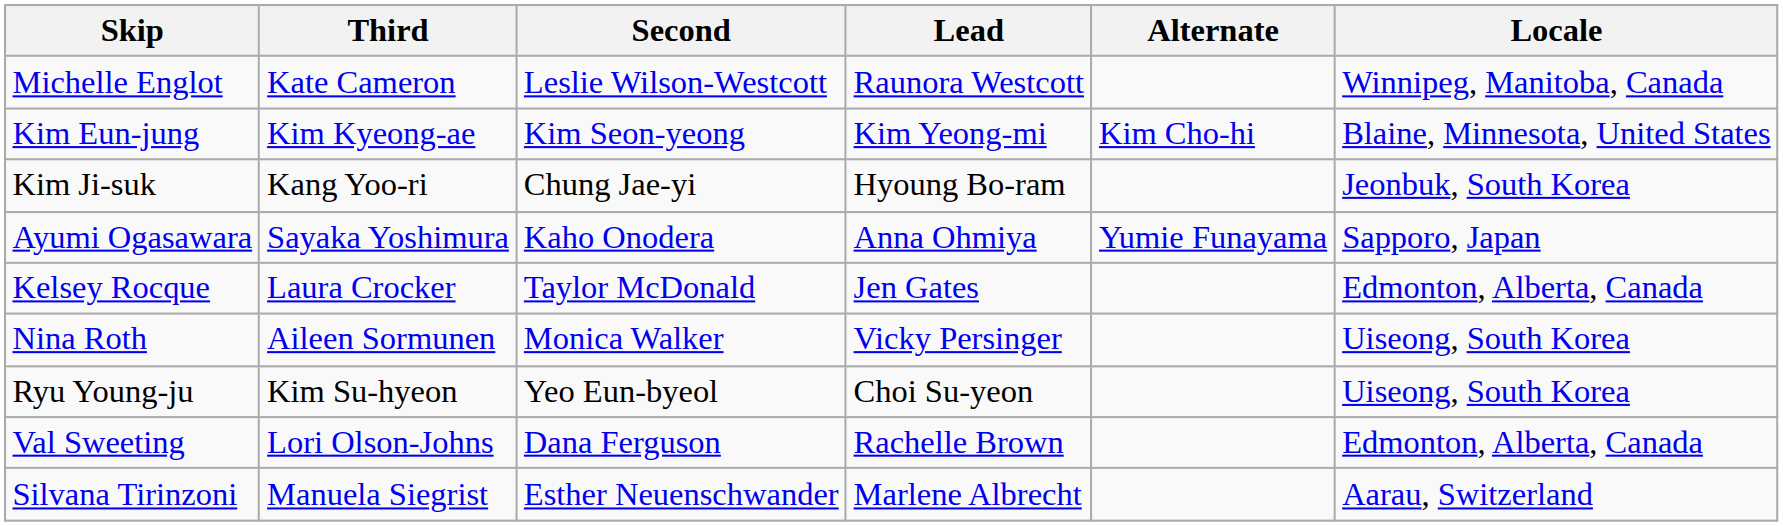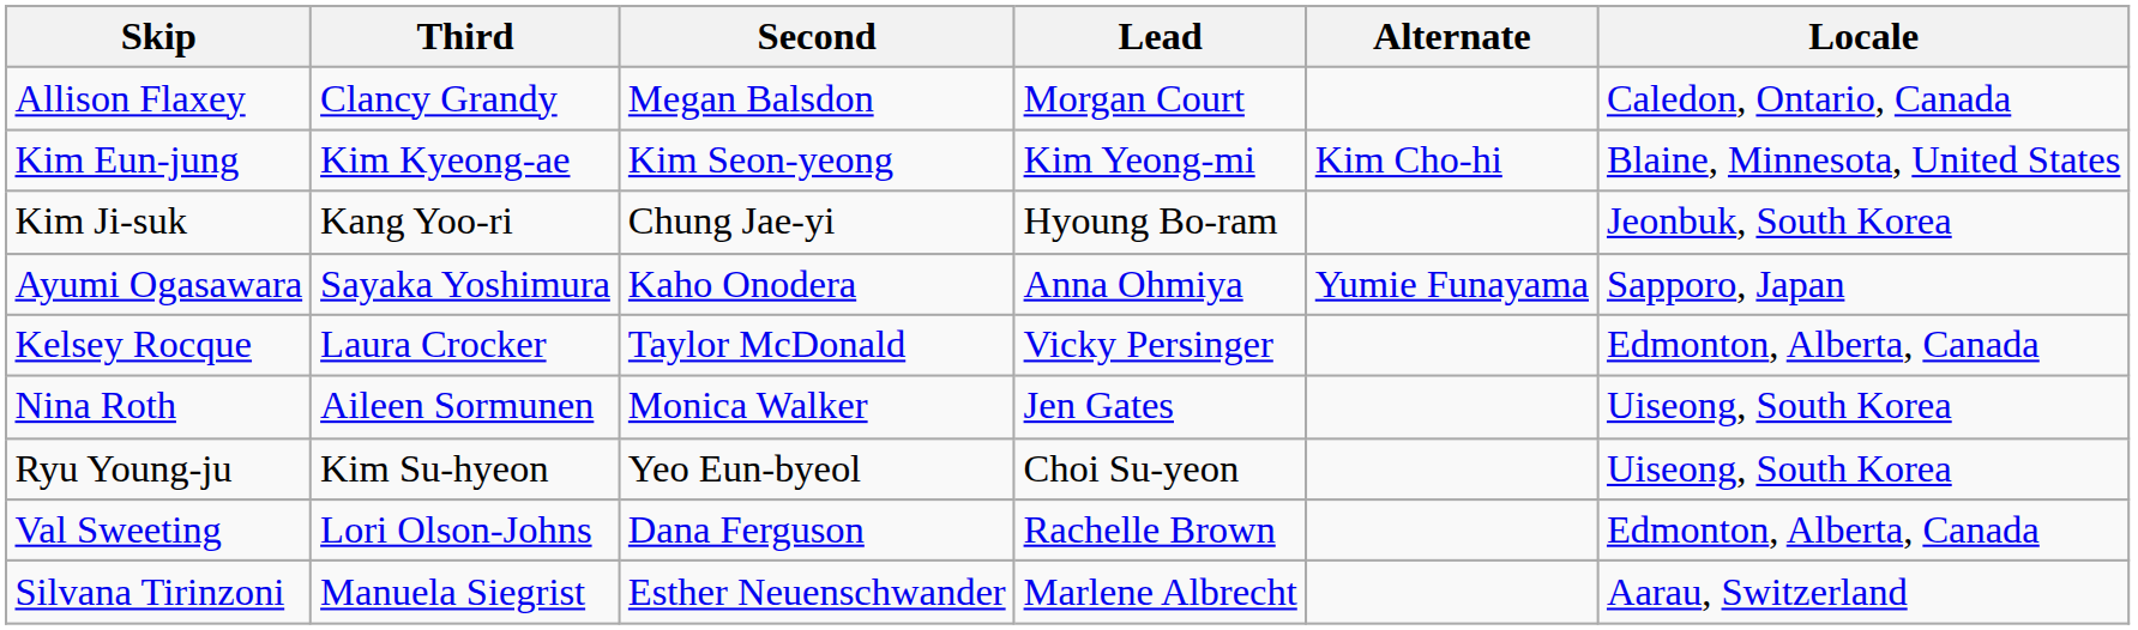- row: Michelle Englot | Kate Cameron | Leslie Wilson-Westcott | Raunora Westcott | Winnipeg, Manitoba, Canada
+ row: Allison Flaxey | Clancy Grandy | Megan Balsdon | Morgan Court | Caledon, Ontario, Canada
Kelsey Rocque | Lead: Jen Gates -> Vicky Persinger
Nina Roth | Lead: Vicky Persinger -> Jen Gates
